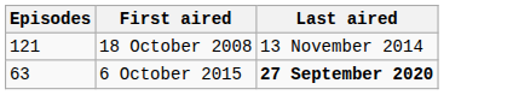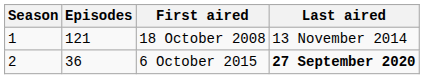+ column: Season | 1 | 2
6 October 2015 | Episodes: 63 -> 36
